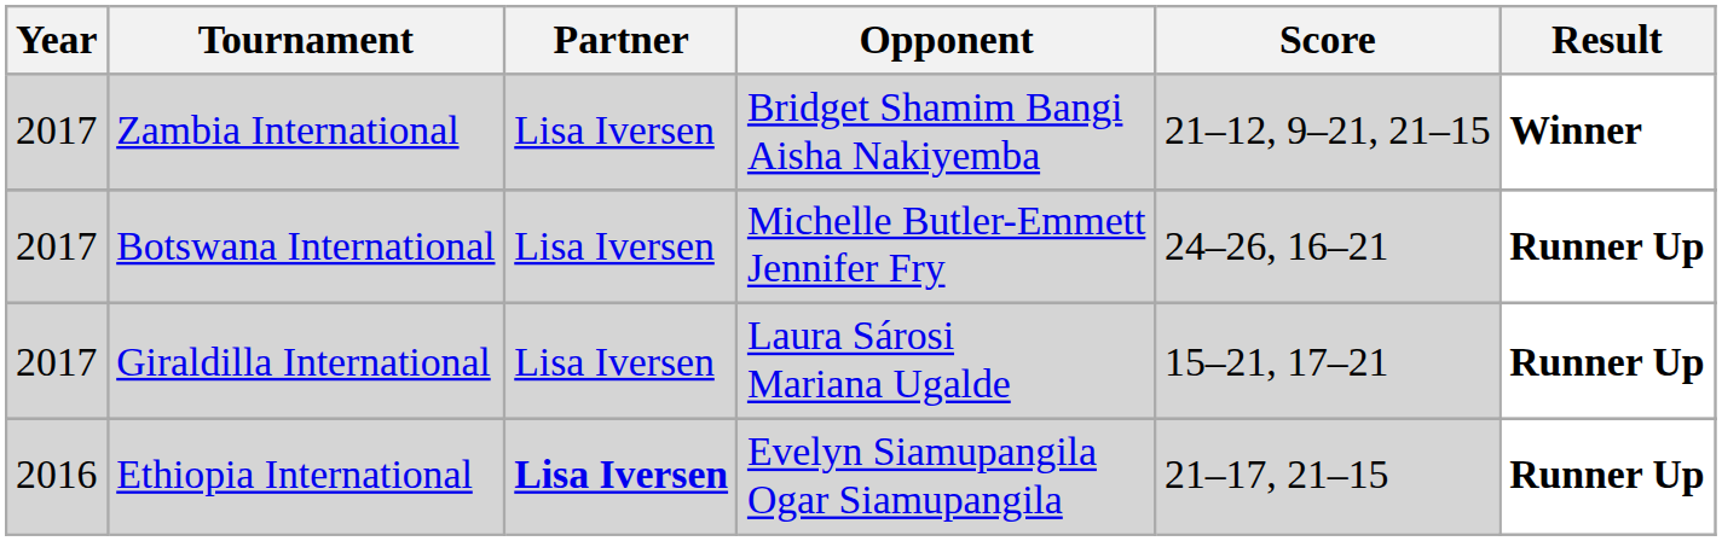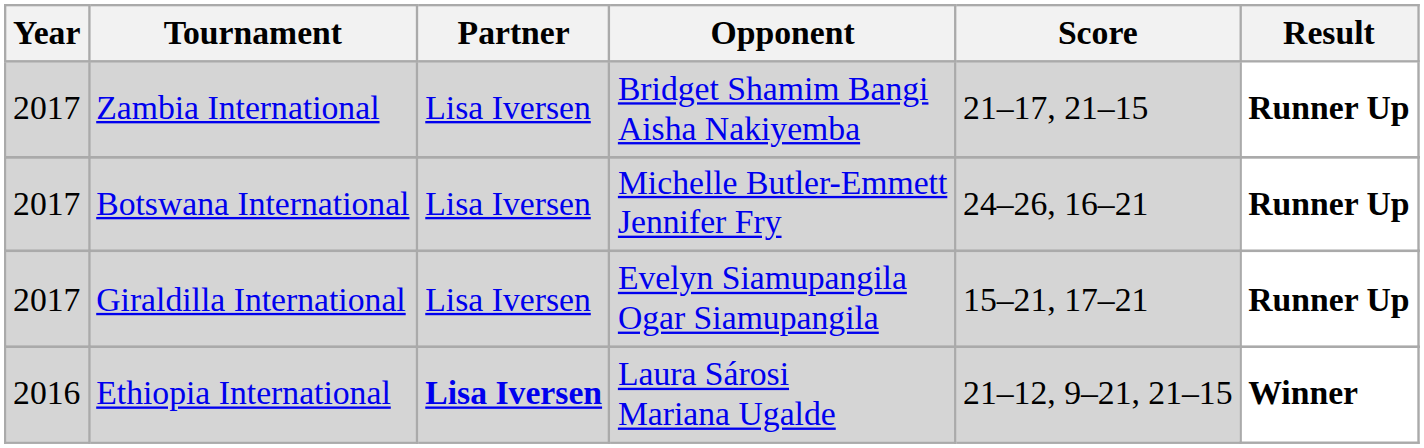Zambia International | Score: 21–12, 9–21, 21–15 -> 21–17, 21–15
Zambia International | Result: Winner -> Runner Up
Giraldilla International | Opponent: Laura Sárosi Mariana Ugalde -> Evelyn Siamupangila Ogar Siamupangila
Ethiopia International | Opponent: Evelyn Siamupangila Ogar Siamupangila -> Laura Sárosi Mariana Ugalde
Ethiopia International | Score: 21–17, 21–15 -> 21–12, 9–21, 21–15
Ethiopia International | Result: Runner Up -> Winner
